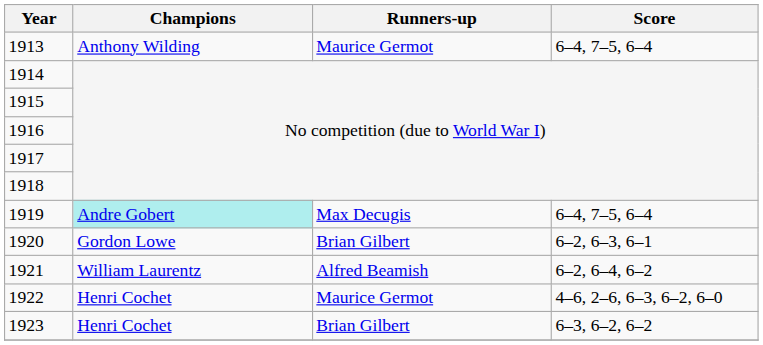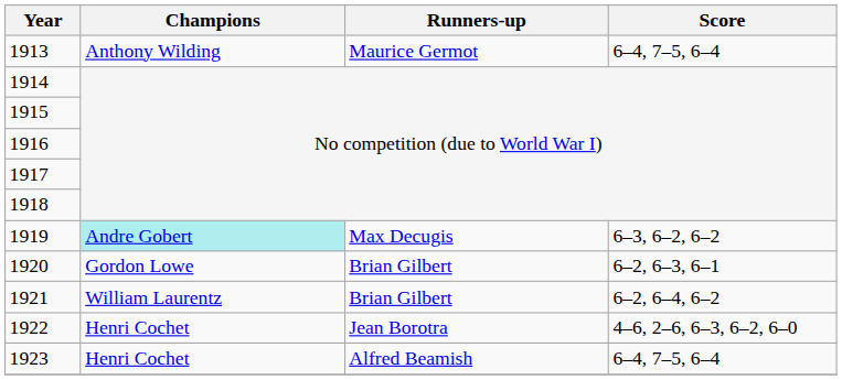1919 | Score: 6–4, 7–5, 6–4 -> 6–3, 6–2, 6–2
1921 | Runners-up: Alfred Beamish -> Brian Gilbert
1922 | Runners-up: Maurice Germot -> Jean Borotra
1923 | Runners-up: Brian Gilbert -> Alfred Beamish
1923 | Score: 6–3, 6–2, 6–2 -> 6–4, 7–5, 6–4
